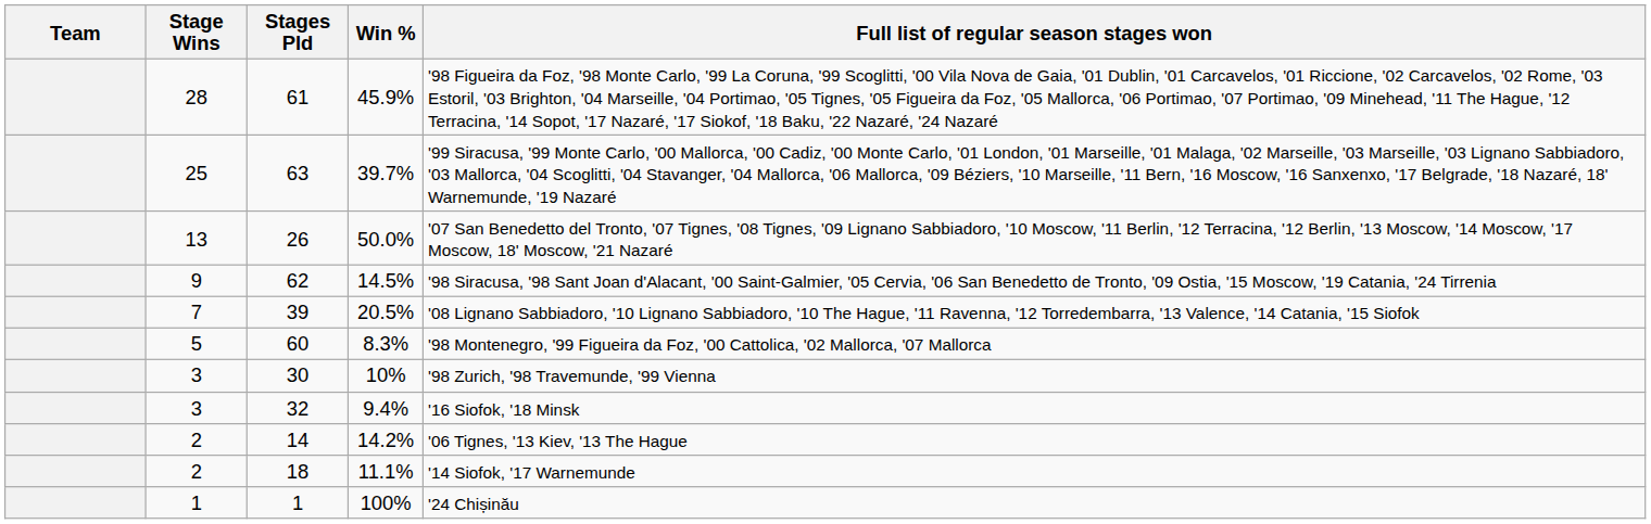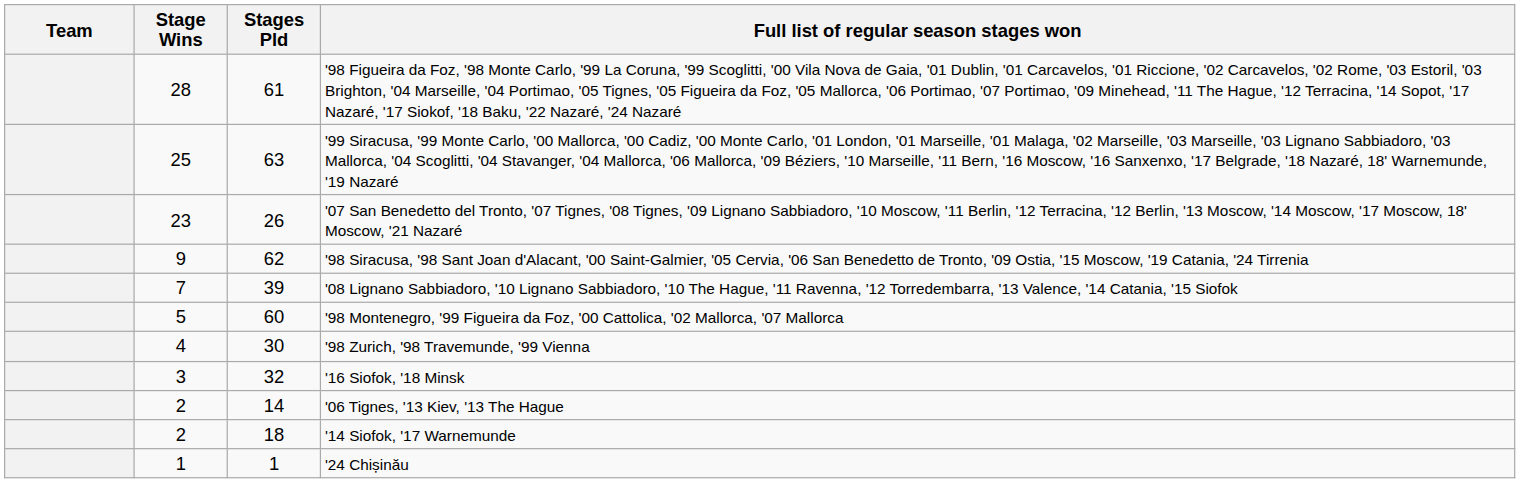- column: Win % | 45.9% | 39.7% | 50.0% | 14.5% | 20.5% | 8.3% | 10% | 9.4% | 14.2% | 11.1% | 100%
26 | Stage Wins: 13 -> 23
30 | Stage Wins: 3 -> 4
